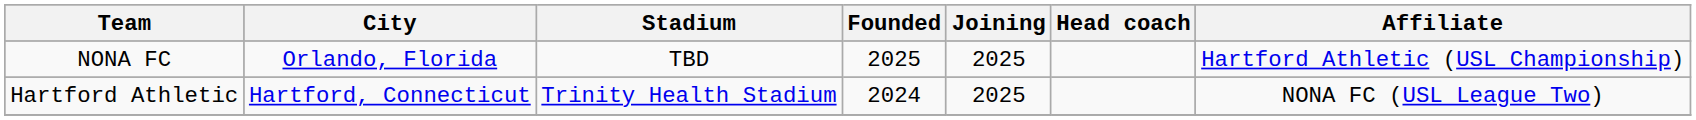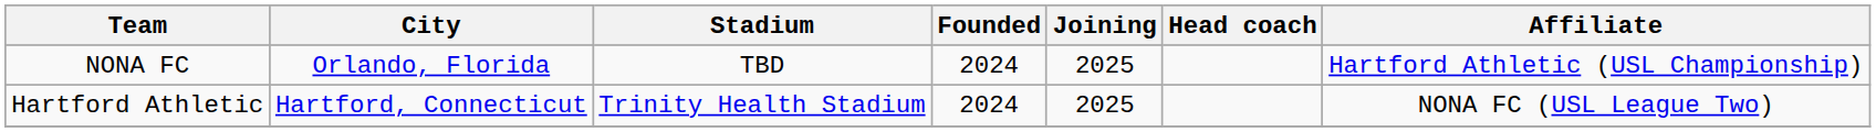NONA FC | Founded: 2025 -> 2024
